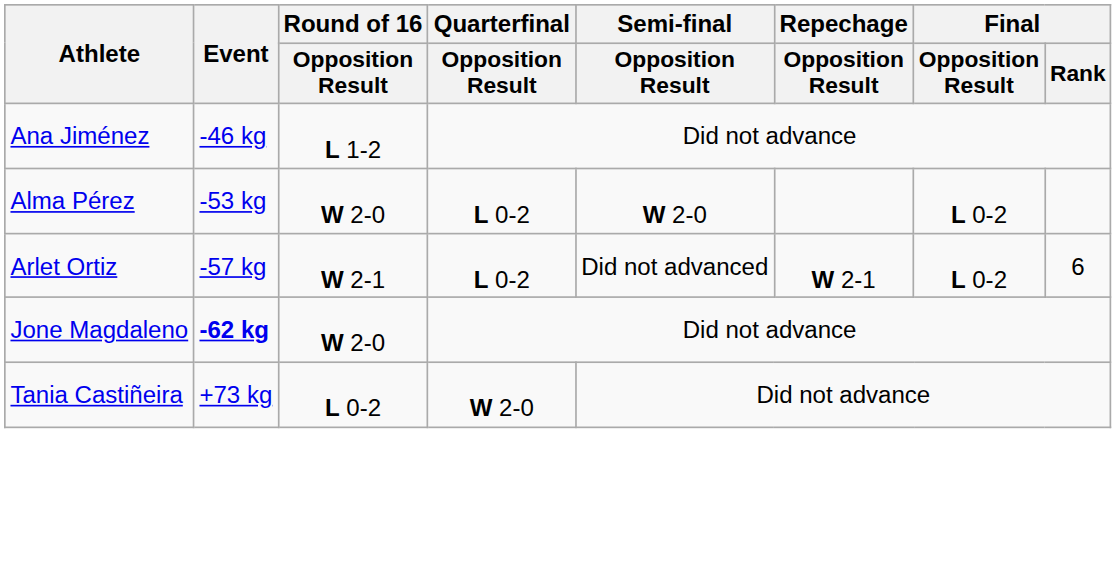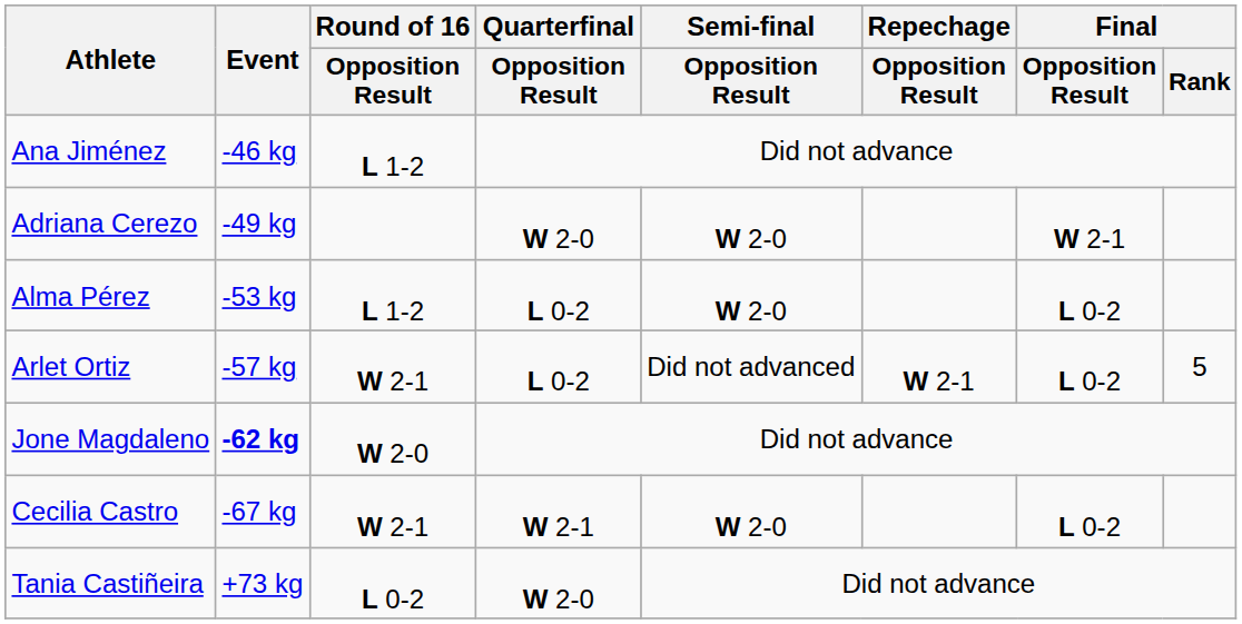+ row: Adriana Cerezo | -49 kg | W 2-0 | W 2-0 | W 2-1
Alma Pérez | Round of 16 / Opposition Result: W 2-0 -> L 1-2
Arlet Ortiz | Final / Rank: 6 -> 5
+ row: Cecilia Castro | -67 kg | W 2-1 | W 2-1 | W 2-0 | L 0-2
